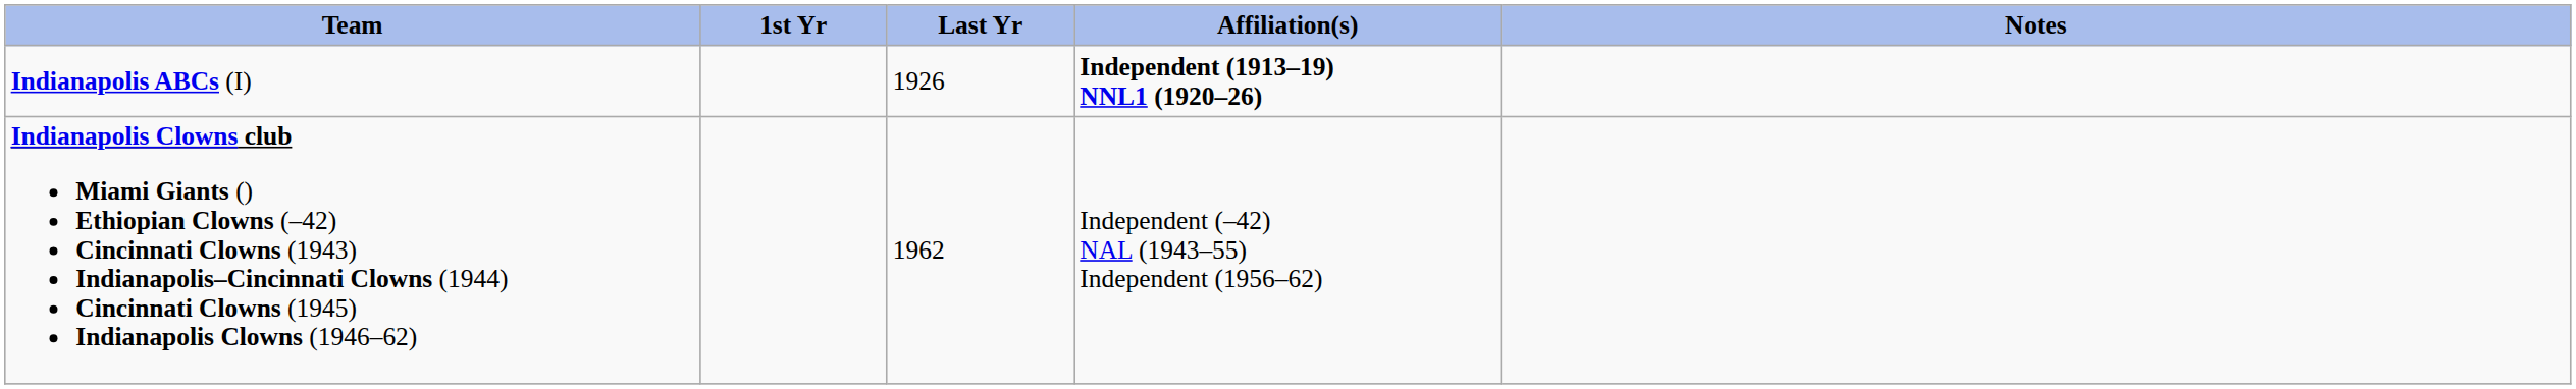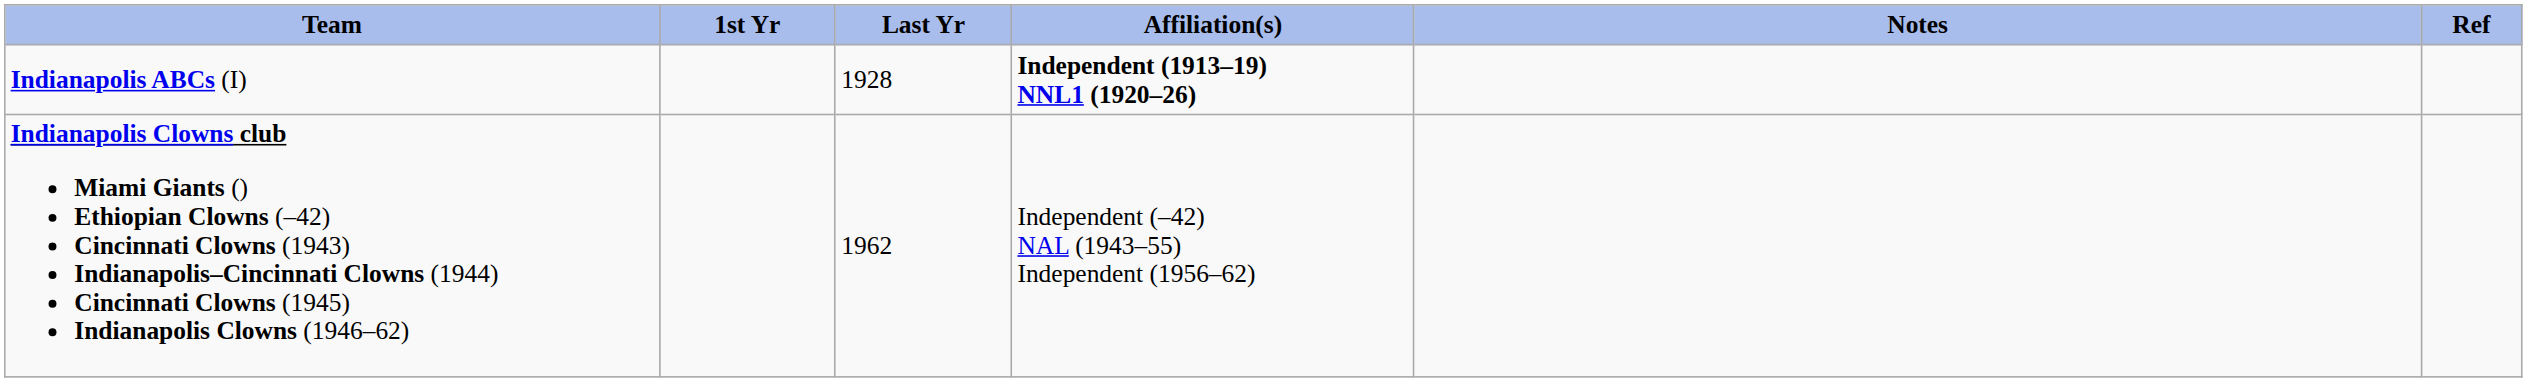+ column: Ref
Indianapolis ABCs (I) | Last Yr: 1926 -> 1928
